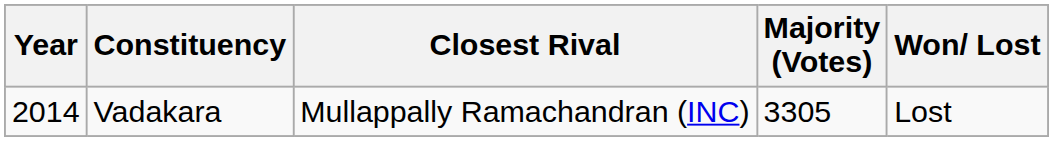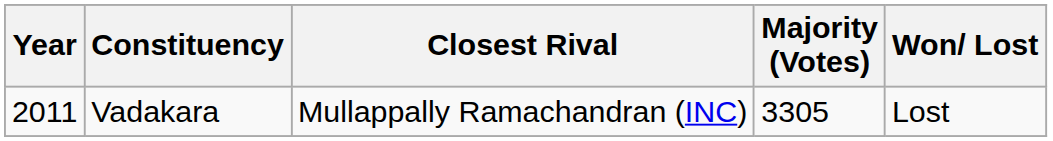Vadakara | Year: 2014 -> 2011
